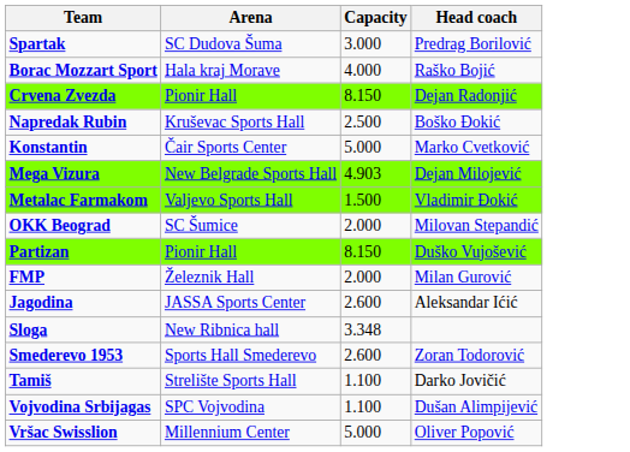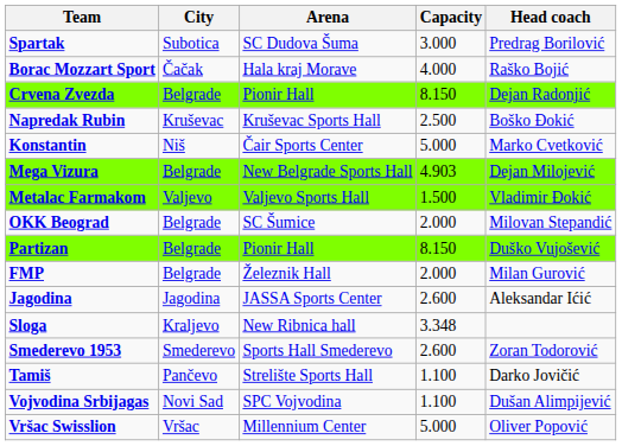+ column: City | Subotica | Čačak | Belgrade | Kruševac | Niš | Belgrade | Valjevo | Belgrade | Belgrade | Belgrade | Jagodina | Kraljevo | Smederevo | Pančevo | Novi Sad | Vršac
